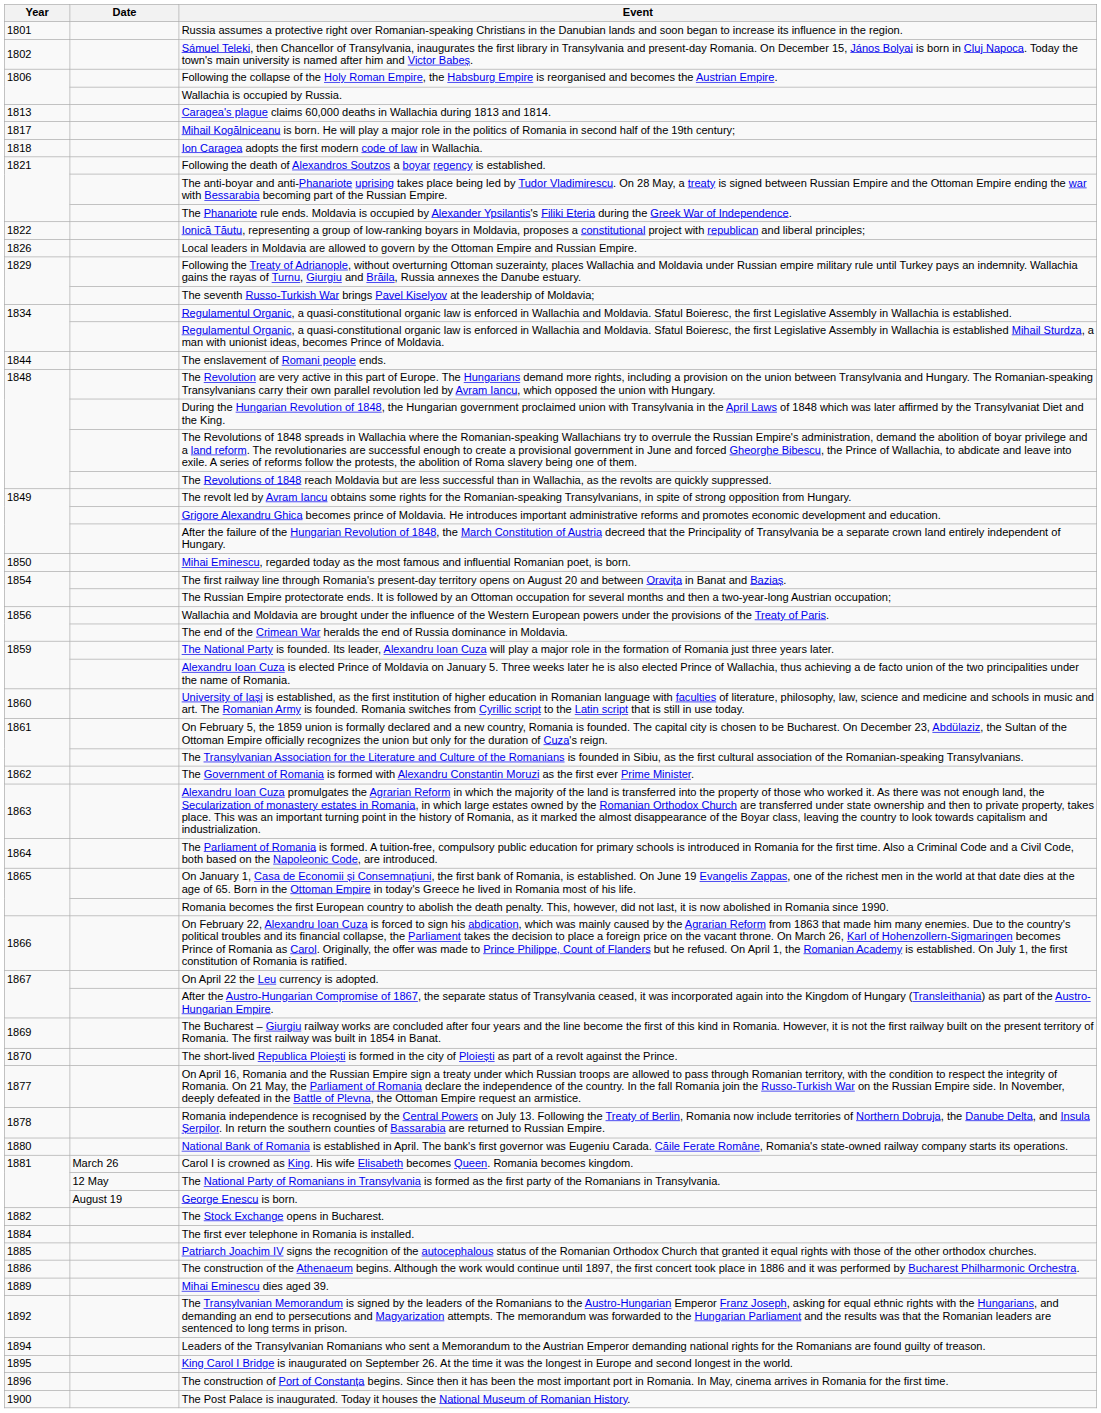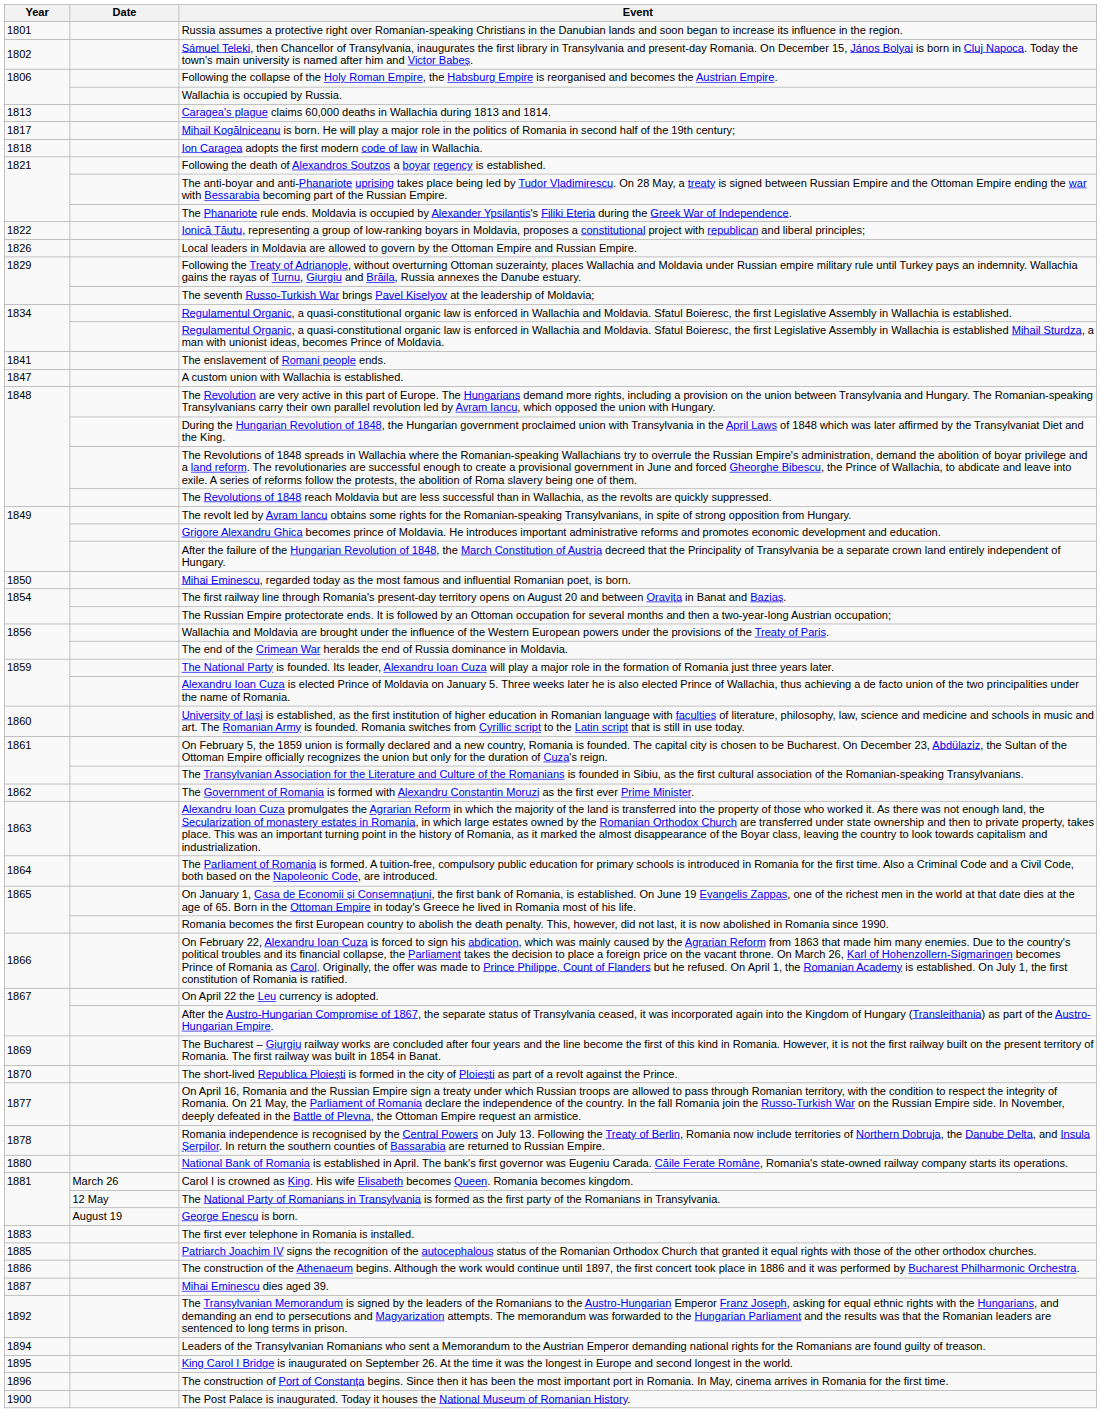The enslavement of Romani people ends. | Year: 1844 -> 1841
+ row: 1847 | A custom union with Wallachia is established.
- row: 1882 | The Stock Exchange opens in Bucharest.
The first ever telephone in Romania is installed. | Year: 1884 -> 1883
Mihai Eminescu dies aged 39. | Year: 1889 -> 1887
